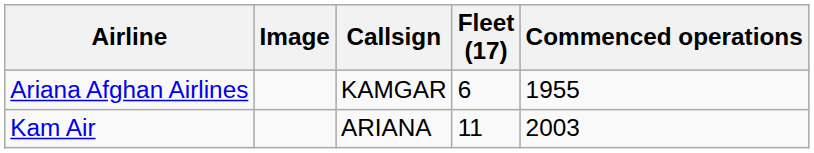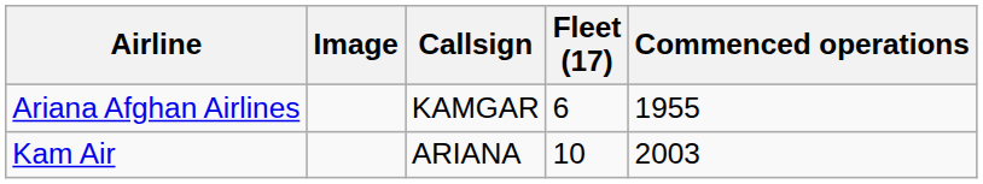Kam Air | Fleet (17): 11 -> 10
